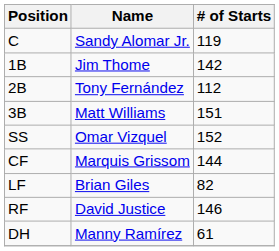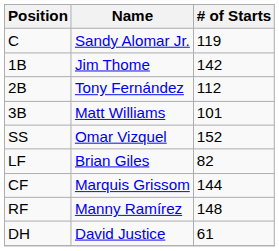3B | # of Starts: 151 -> 101
rows swapped: LF <-> CF
RF | Name: David Justice -> Manny Ramírez
RF | # of Starts: 146 -> 148
DH | Name: Manny Ramírez -> David Justice
